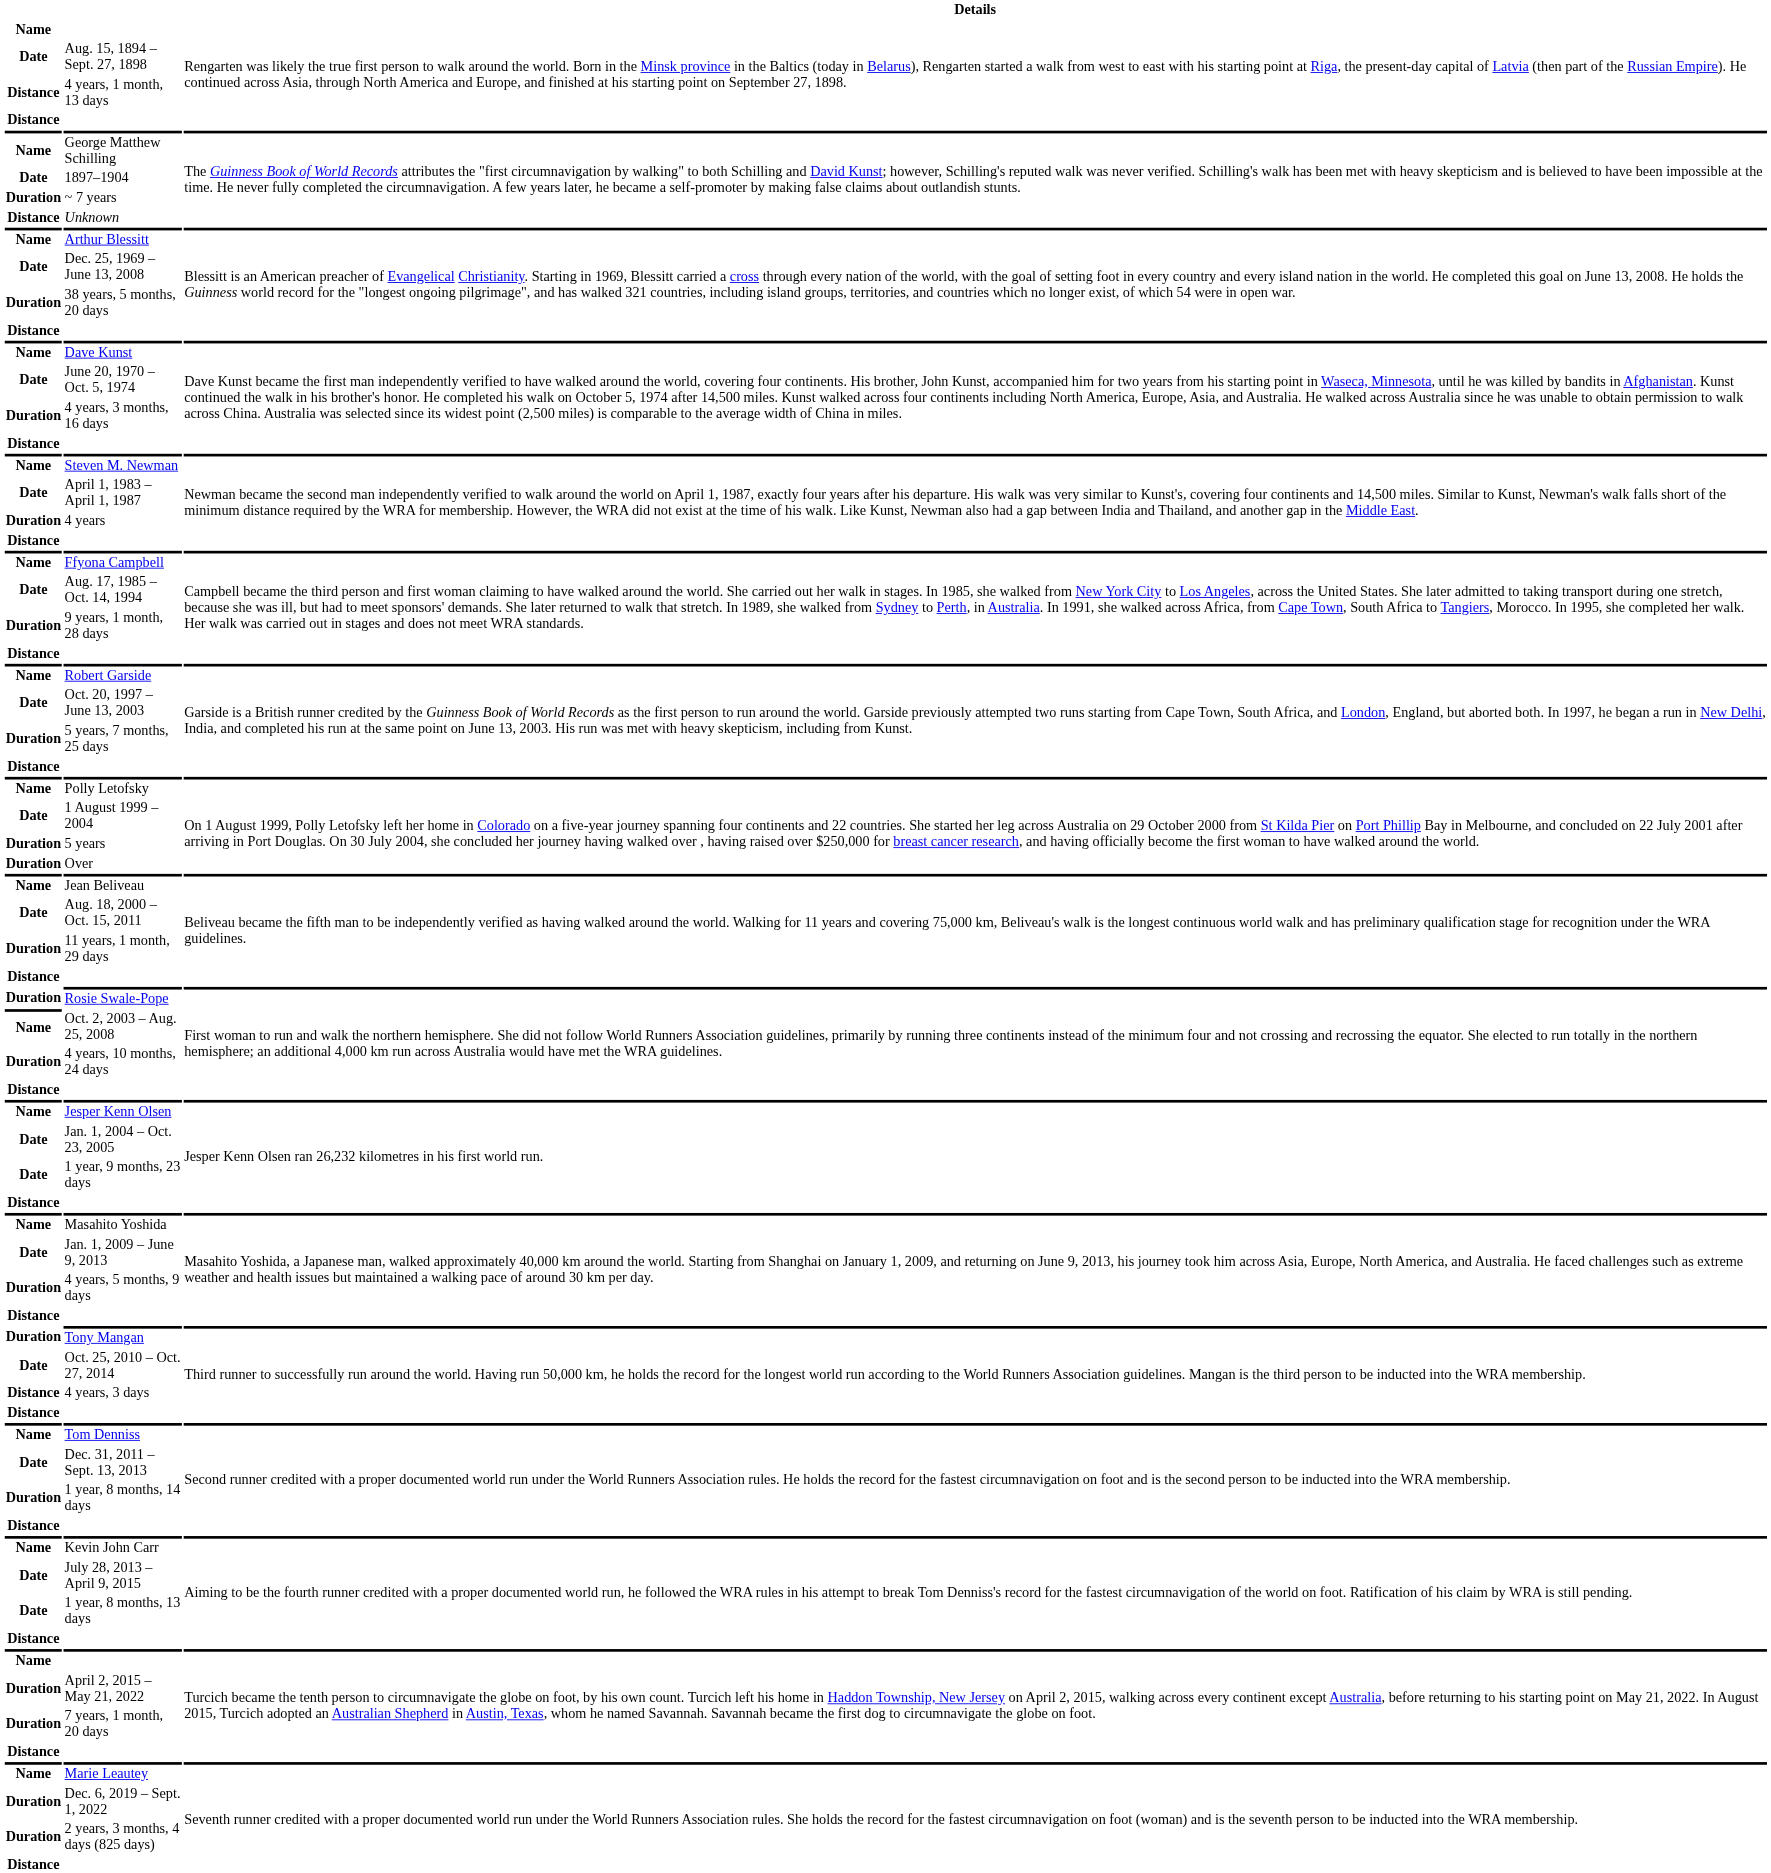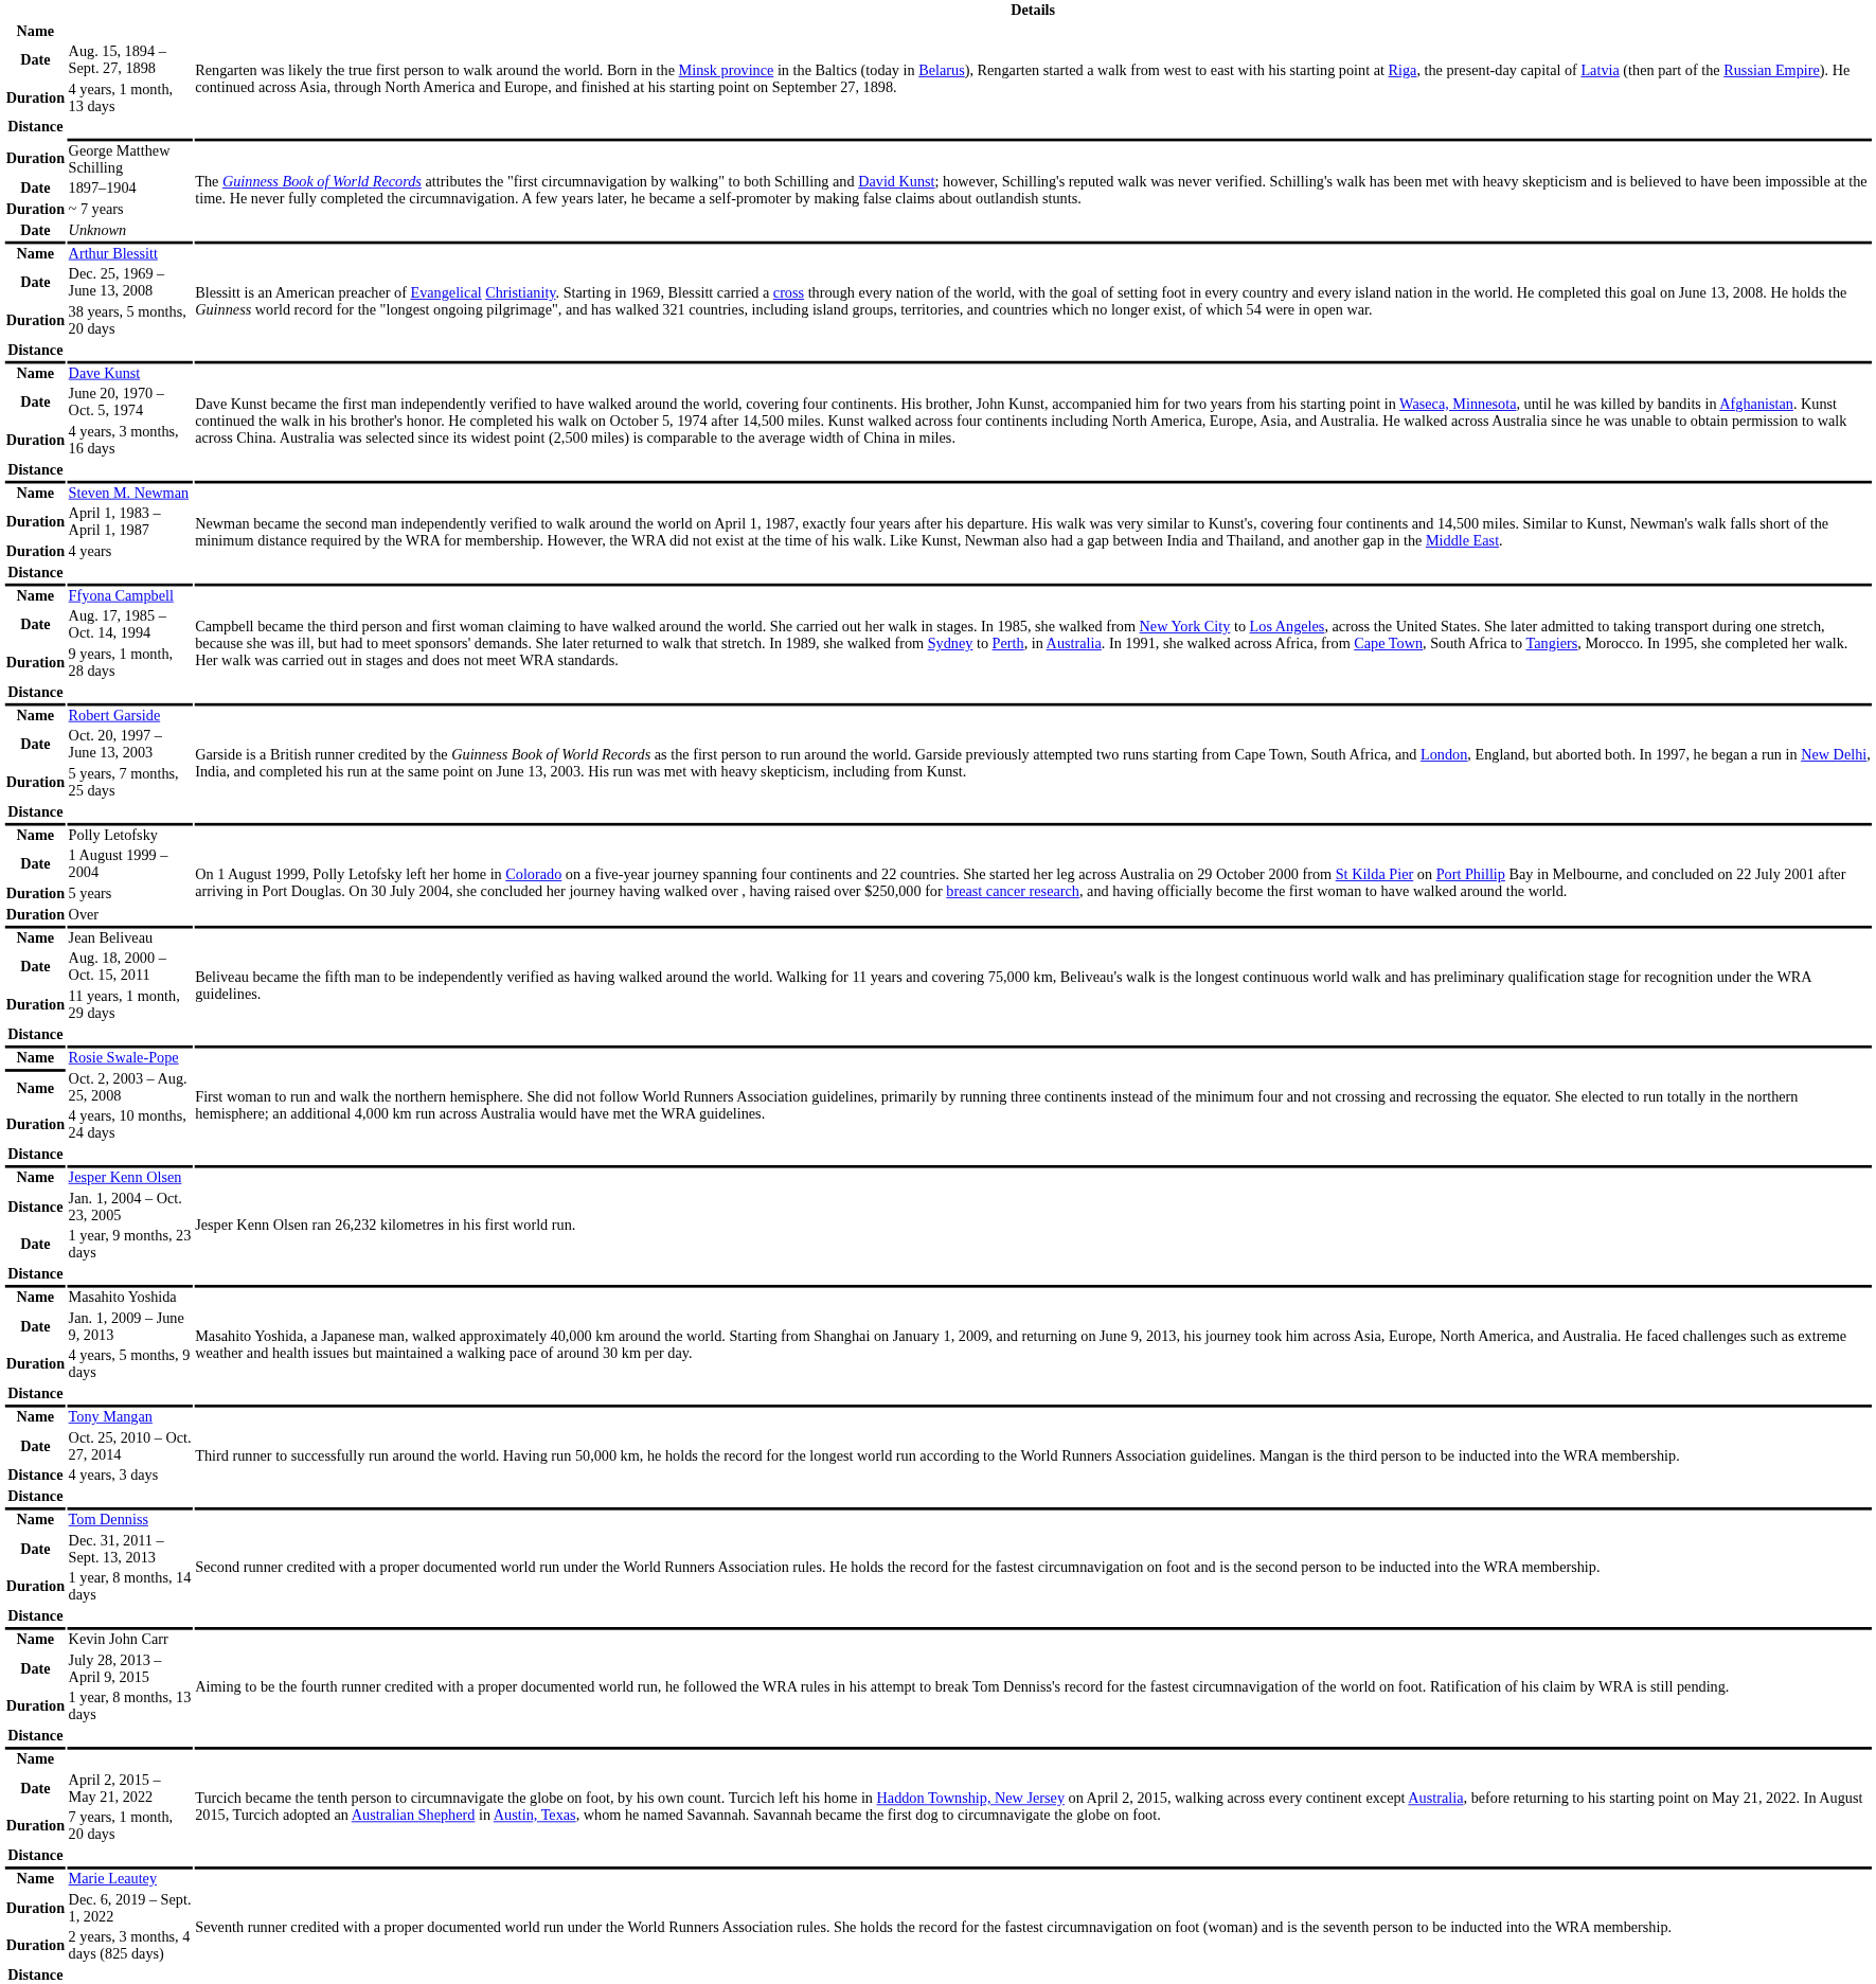4 years, 1 month, 13 days | column 1: Distance -> Duration
George Matthew Schilling | column 1: Name -> Duration
Unknown | column 1: Distance -> Date
April 1, 1983 – April 1, 1987 | column 1: Date -> Duration
Rosie Swale-Pope | column 1: Duration -> Name
Jan. 1, 2004 – Oct. 23, 2005 | column 1: Date -> Distance
Tony Mangan | column 1: Duration -> Name
1 year, 8 months, 13 days | column 1: Date -> Duration
April 2, 2015 – May 21, 2022 | column 1: Duration -> Date
